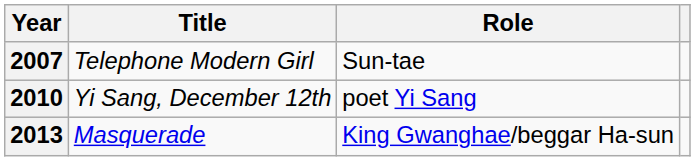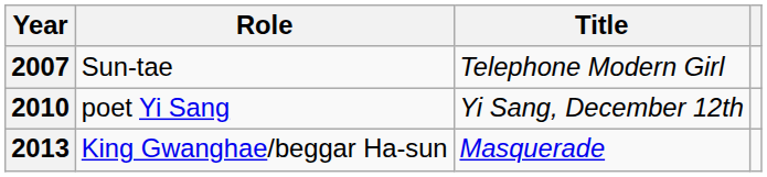columns swapped: Title <-> Role
